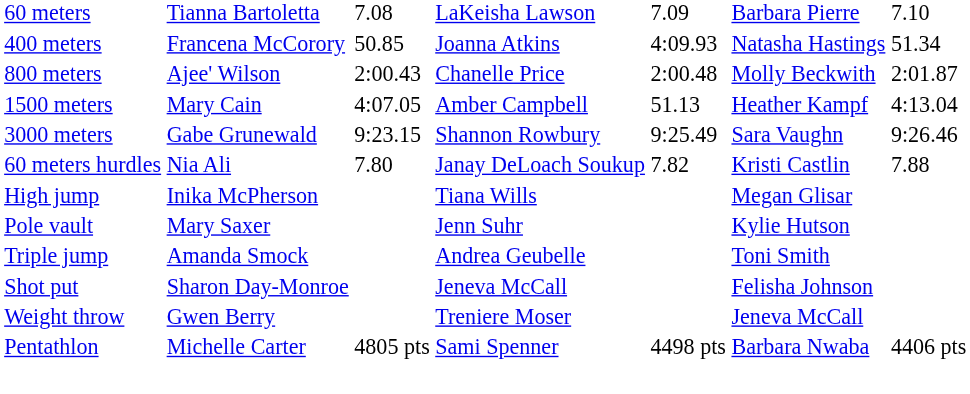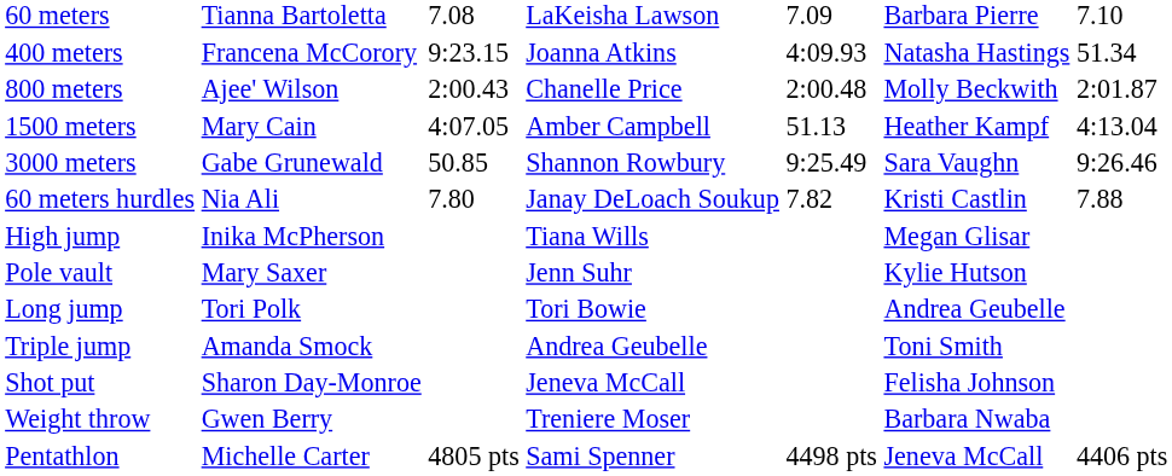400 meters | column 3: 50.85 -> 9:23.15
3000 meters | column 3: 9:23.15 -> 50.85
+ row: Long jump | Tori Polk | Tori Bowie | Andrea Geubelle
Weight throw | column 6: Jeneva McCall -> Barbara Nwaba
Pentathlon | column 6: Barbara Nwaba -> Jeneva McCall
